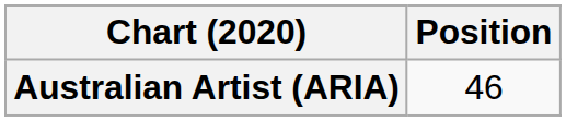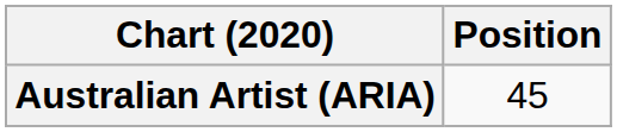Australian Artist (ARIA) | Position: 46 -> 45
